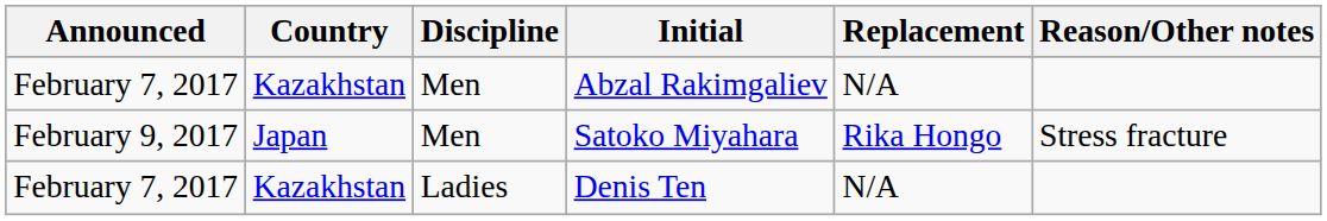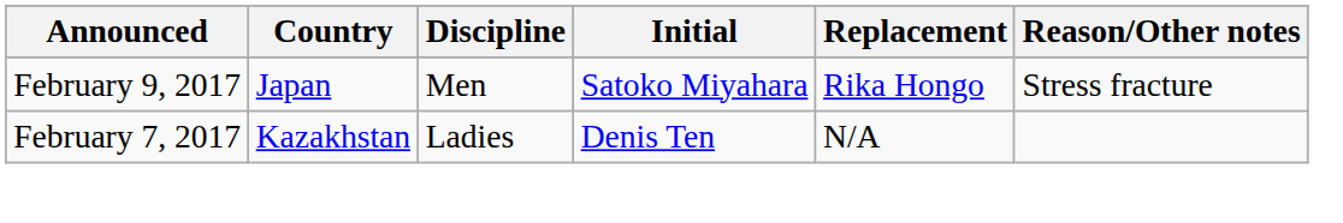- row: February 7, 2017 | Kazakhstan | Men | Abzal Rakimgaliev | N/A
